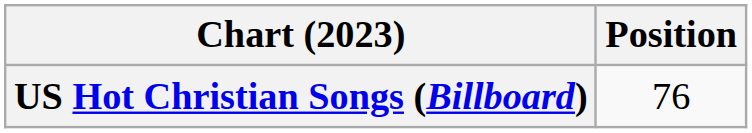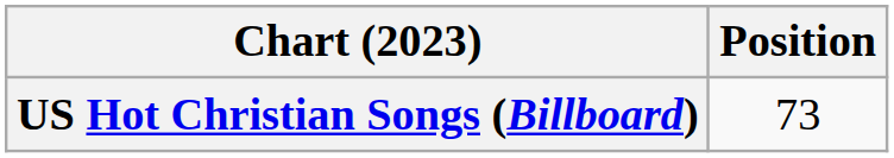US Hot Christian Songs (Billboard) | Position: 76 -> 73
